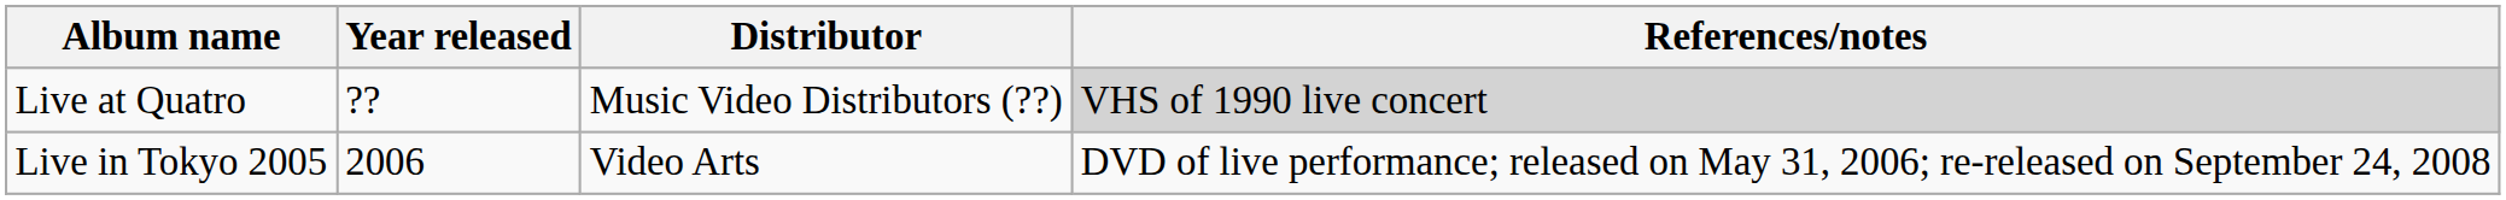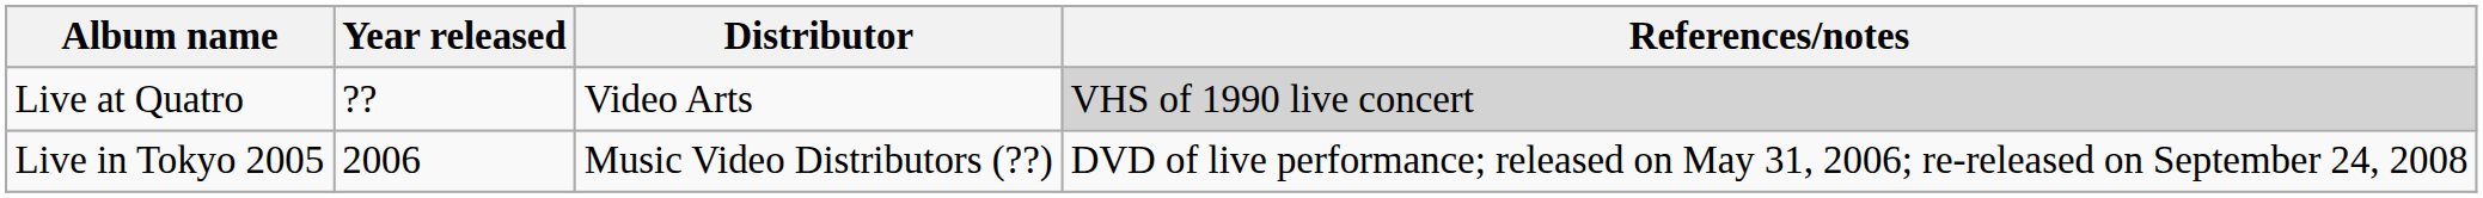Live at Quatro | Distributor: Music Video Distributors (??) -> Video Arts
Live in Tokyo 2005 | Distributor: Video Arts -> Music Video Distributors (??)
